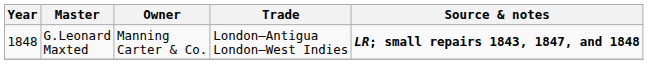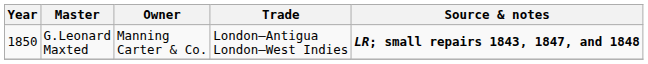G.Leonard Maxted | Year: 1848 -> 1850
